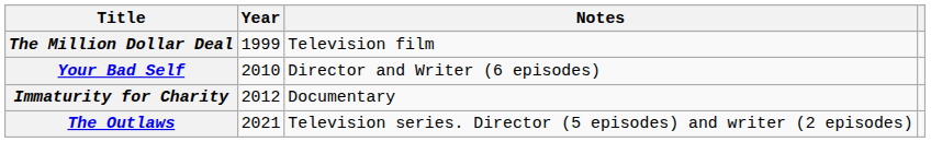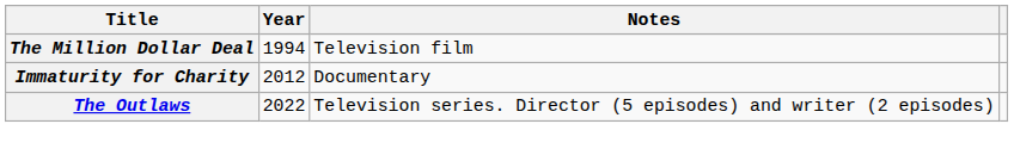The Million Dollar Deal | Year: 1999 -> 1994
- row: Your Bad Self | 2010 | Director and Writer (6 episodes)
The Outlaws | Year: 2021 -> 2022
